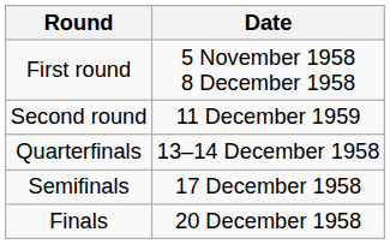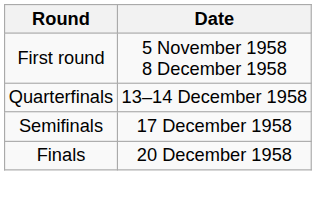- row: Second round | 11 December 1959
